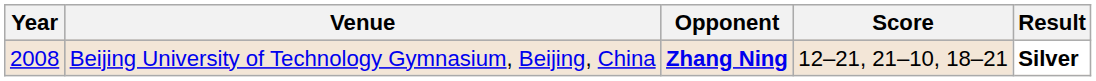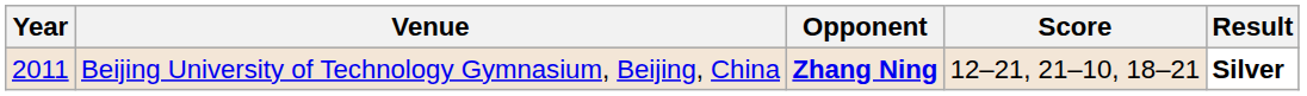Beijing University of Technology Gymnasium, Beijing, China | Year: 2008 -> 2011
